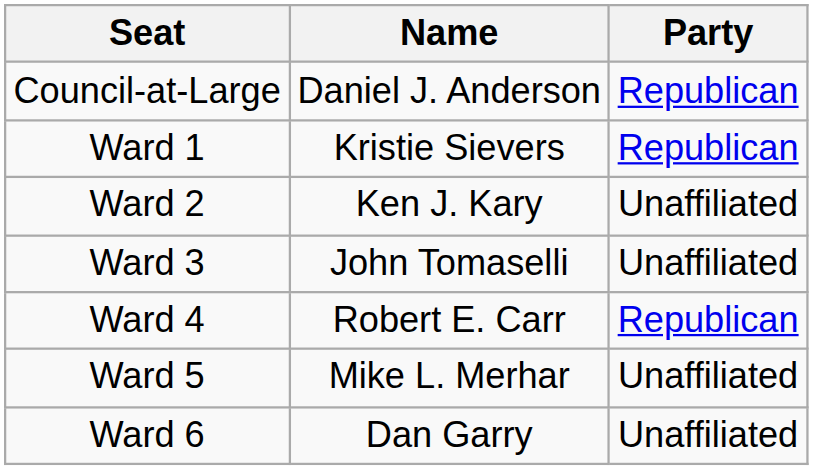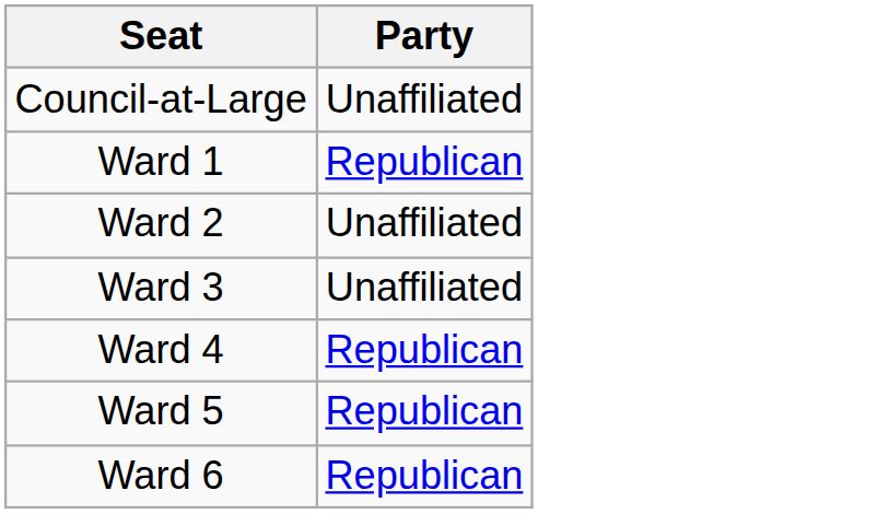- column: Name | Daniel J. Anderson | Kristie Sievers | Ken J. Kary | John Tomaselli | Robert E. Carr | Mike L. Merhar | Dan Garry
Council-at-Large | Party: Republican -> Unaffiliated
Ward 5 | Party: Unaffiliated -> Republican
Ward 6 | Party: Unaffiliated -> Republican
